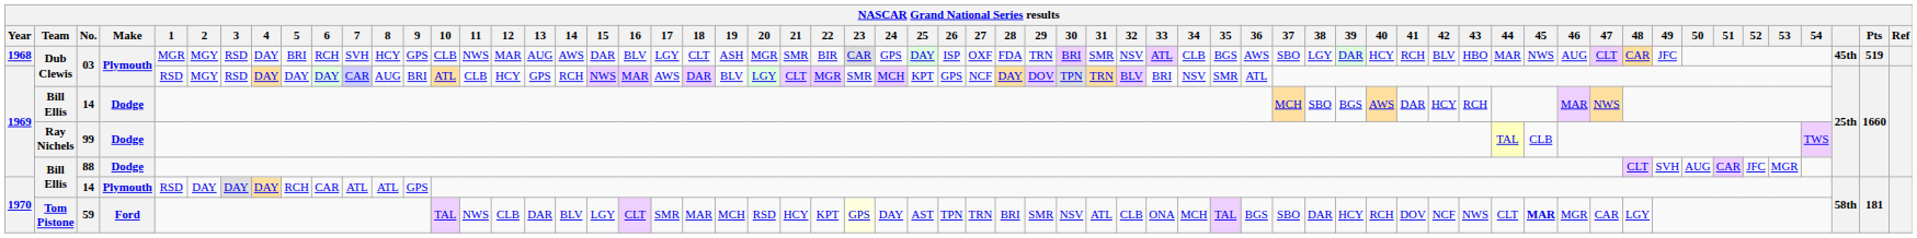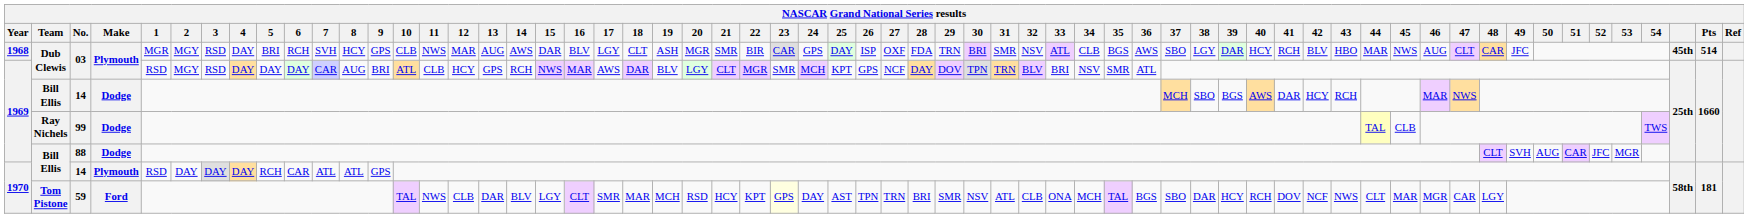1968 / 03 | Pts: 519 -> 514
59 | 45: bold -> normal
